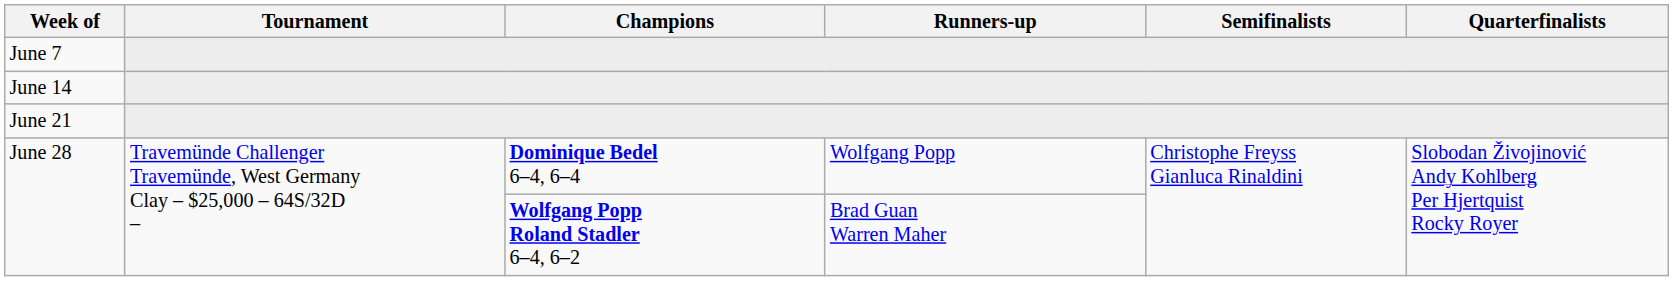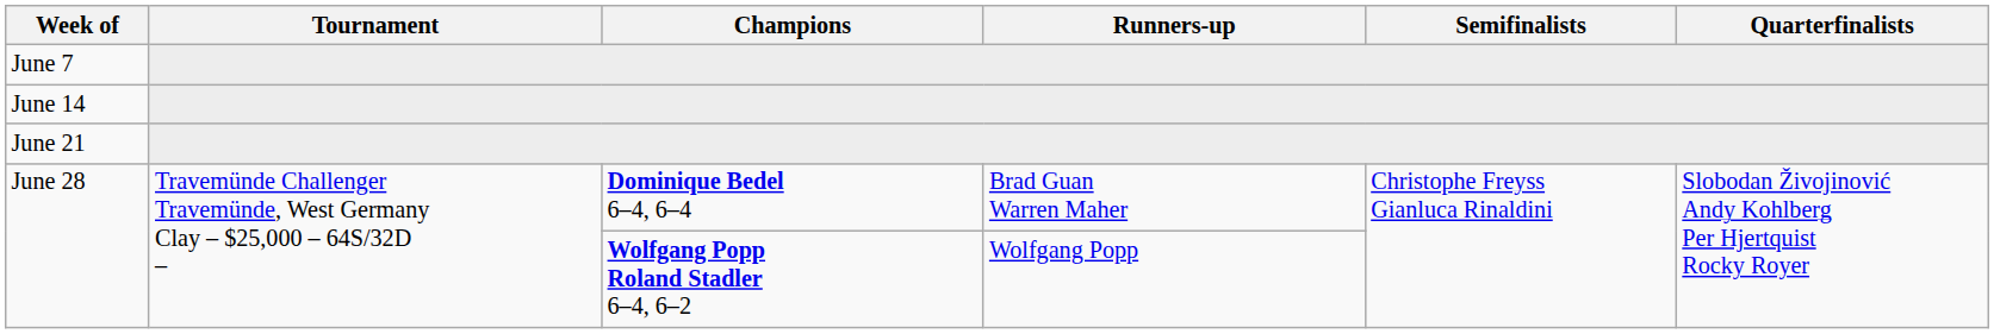June 28 / Dominique Bedel 6–4, 6–4 | Runners-up: Wolfgang Popp -> Brad Guan Warren Maher
June 28 / Wolfgang Popp Roland Stadler 6–4, 6–2 | Runners-up: Brad Guan Warren Maher -> Wolfgang Popp
